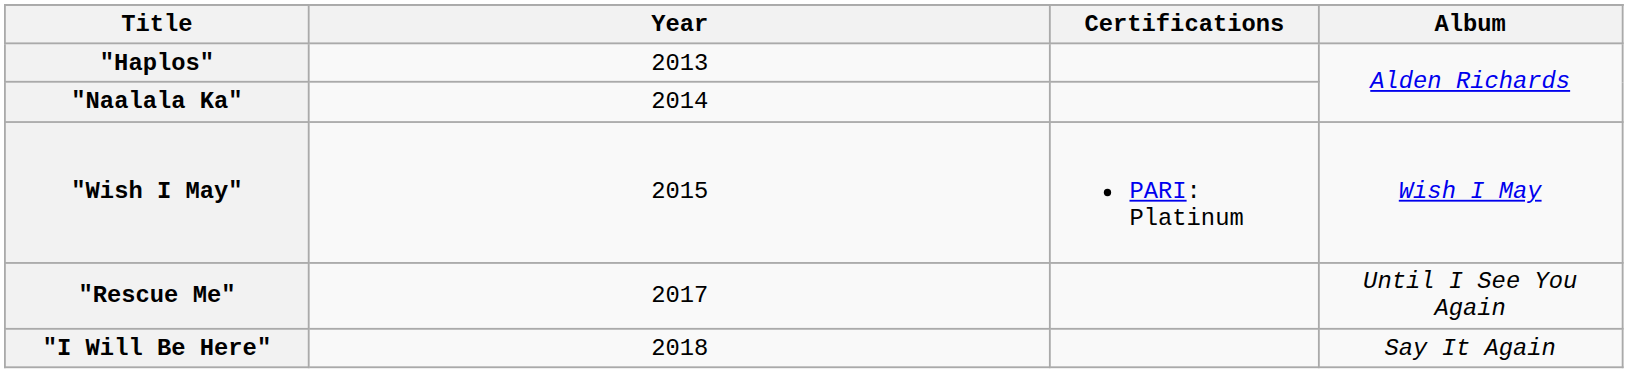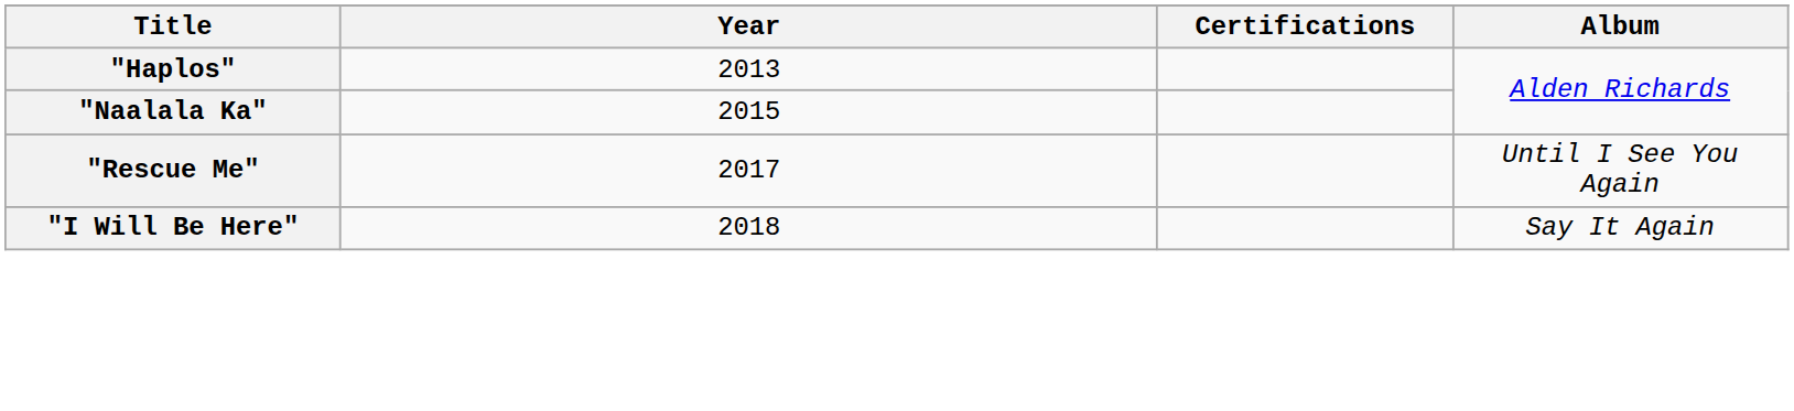"Naalala Ka" | Year: 2014 -> 2015
- row: "Wish I May" | 2015 | PARI: Platinum | Wish I May
